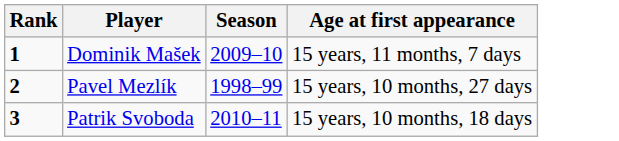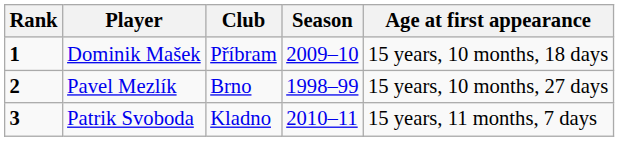+ column: Club | Příbram | Brno | Kladno
Dominik Mašek | Age at first appearance: 15 years, 11 months, 7 days -> 15 years, 10 months, 18 days
Patrik Svoboda | Age at first appearance: 15 years, 10 months, 18 days -> 15 years, 11 months, 7 days
